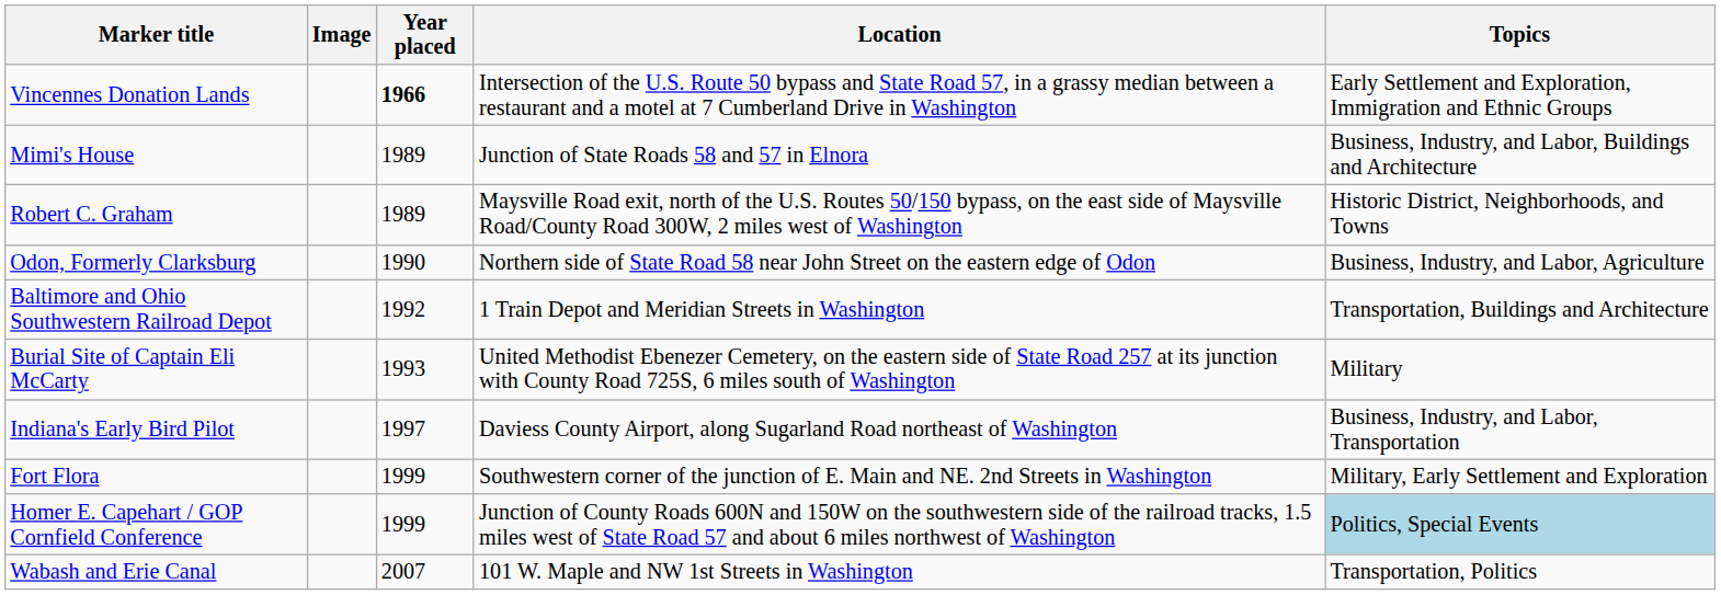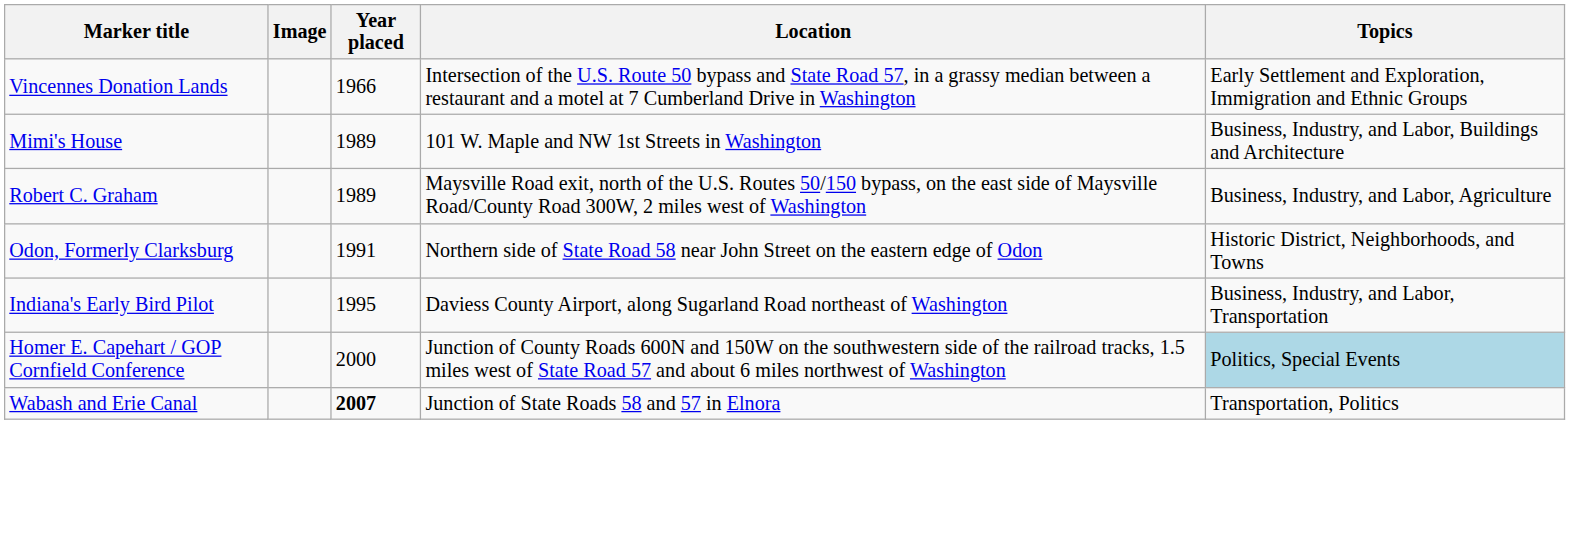Vincennes Donation Lands | Year placed: bold -> normal
Mimi's House | Location: Junction of State Roads 58 and 57 in Elnora -> 101 W. Maple and NW 1st Streets in Washington
Robert C. Graham | Topics: Historic District, Neighborhoods, and Towns -> Business, Industry, and Labor, Agriculture
Odon, Formerly Clarksburg | Year placed: 1990 -> 1991
Odon, Formerly Clarksburg | Topics: Business, Industry, and Labor, Agriculture -> Historic District, Neighborhoods, and Towns
- row: Baltimore and Ohio Southwestern Railroad Depot | 1992 | 1 Train Depot and Meridian Streets in Washington | Transportation, Buildings and Architecture
- row: Burial Site of Captain Eli McCarty | 1993 | United Methodist Ebenezer Cemetery, on the eastern side of State Road 257 at its junction with County Road 725S, 6 miles south of Washington | Military
Indiana's Early Bird Pilot | Year placed: 1997 -> 1995
- row: Fort Flora | 1999 | Southwestern corner of the junction of E. Main and NE. 2nd Streets in Washington | Military, Early Settlement and Exploration
Homer E. Capehart / GOP Cornfield Conference | Year placed: 1999 -> 2000
Wabash and Erie Canal | Year placed: normal -> bold
Wabash and Erie Canal | Location: 101 W. Maple and NW 1st Streets in Washington -> Junction of State Roads 58 and 57 in Elnora
